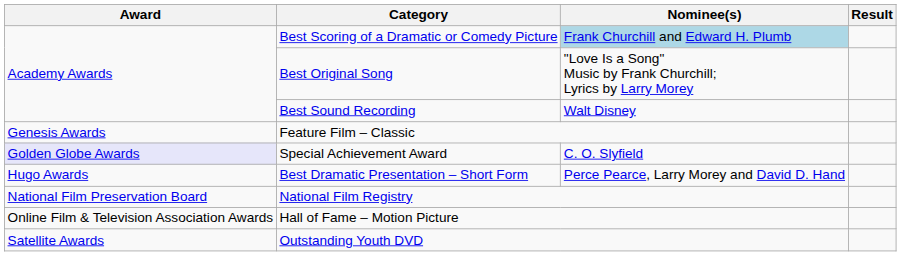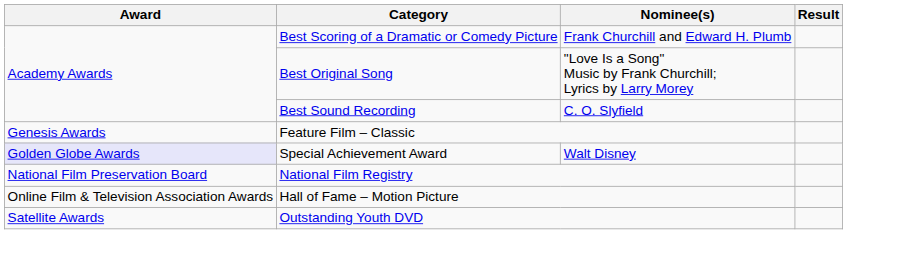Best Scoring of a Dramatic or Comedy Picture | Nominee(s): lightblue background -> no background
Best Sound Recording | Nominee(s): Walt Disney -> C. O. Slyfield
Special Achievement Award | Nominee(s): C. O. Slyfield -> Walt Disney
- row: Hugo Awards | Best Dramatic Presentation – Short Form | Perce Pearce, Larry Morey and David D. Hand
